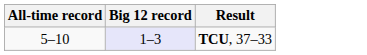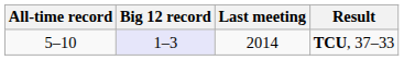+ column: Last meeting | 2014
